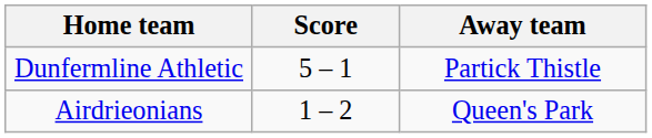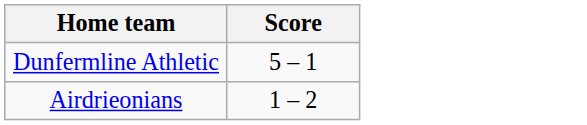- column: Away team | Partick Thistle | Queen's Park
